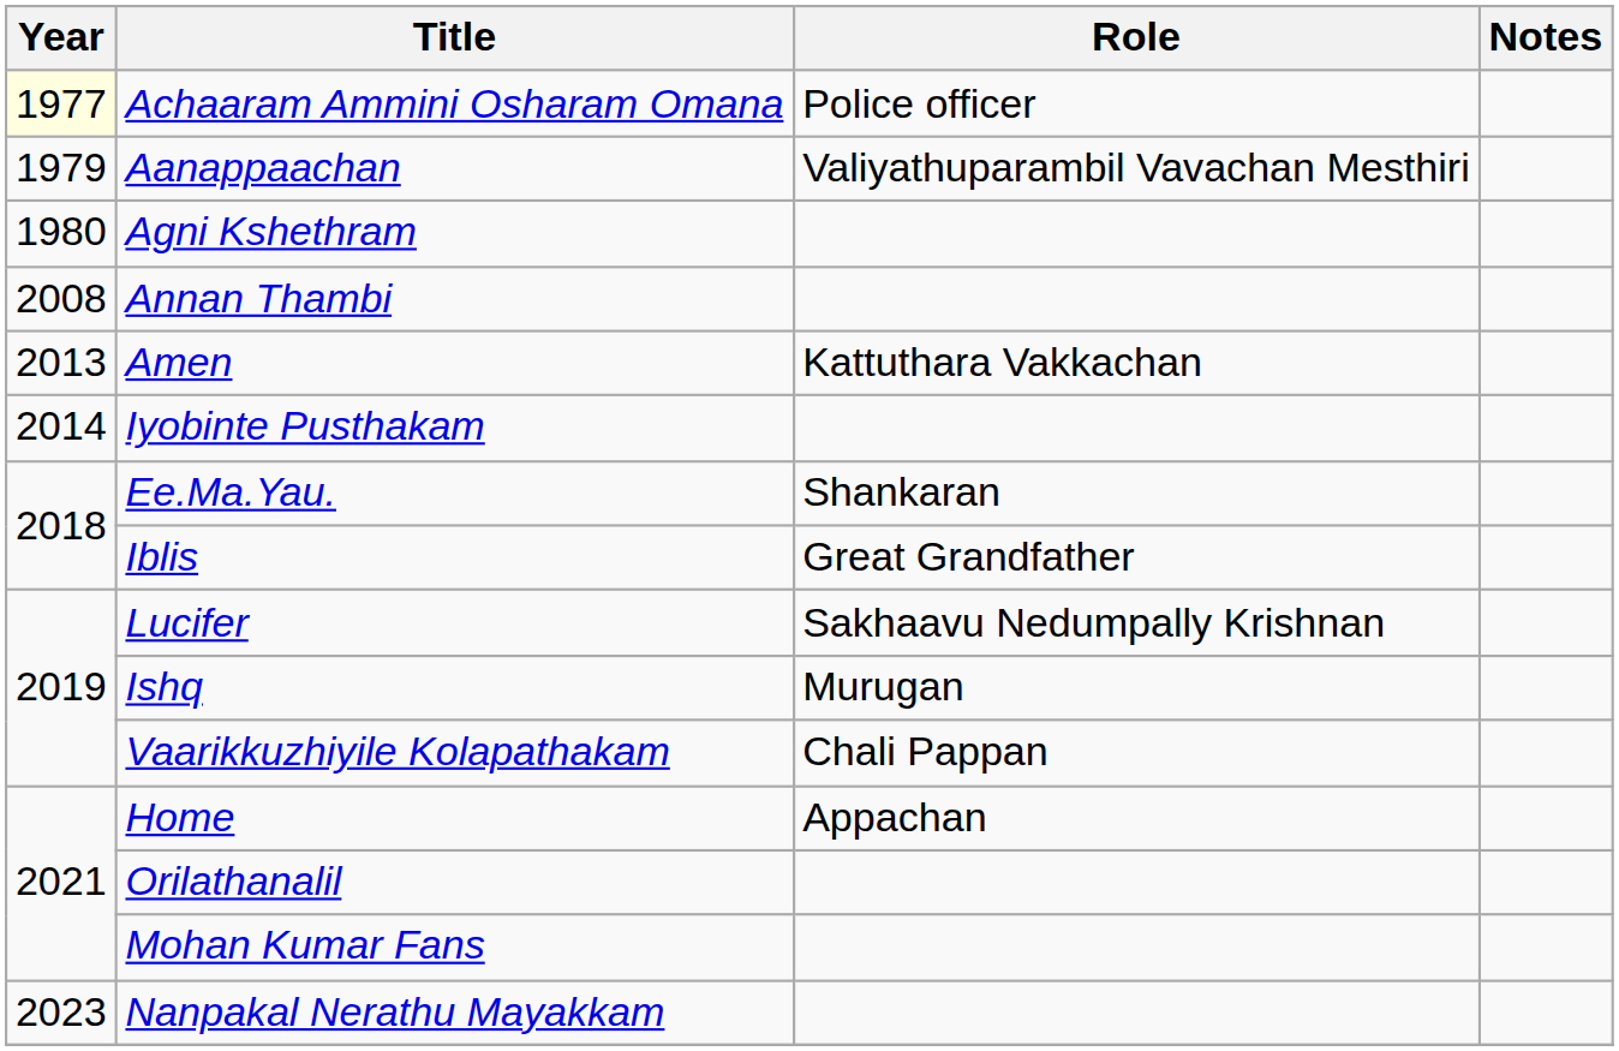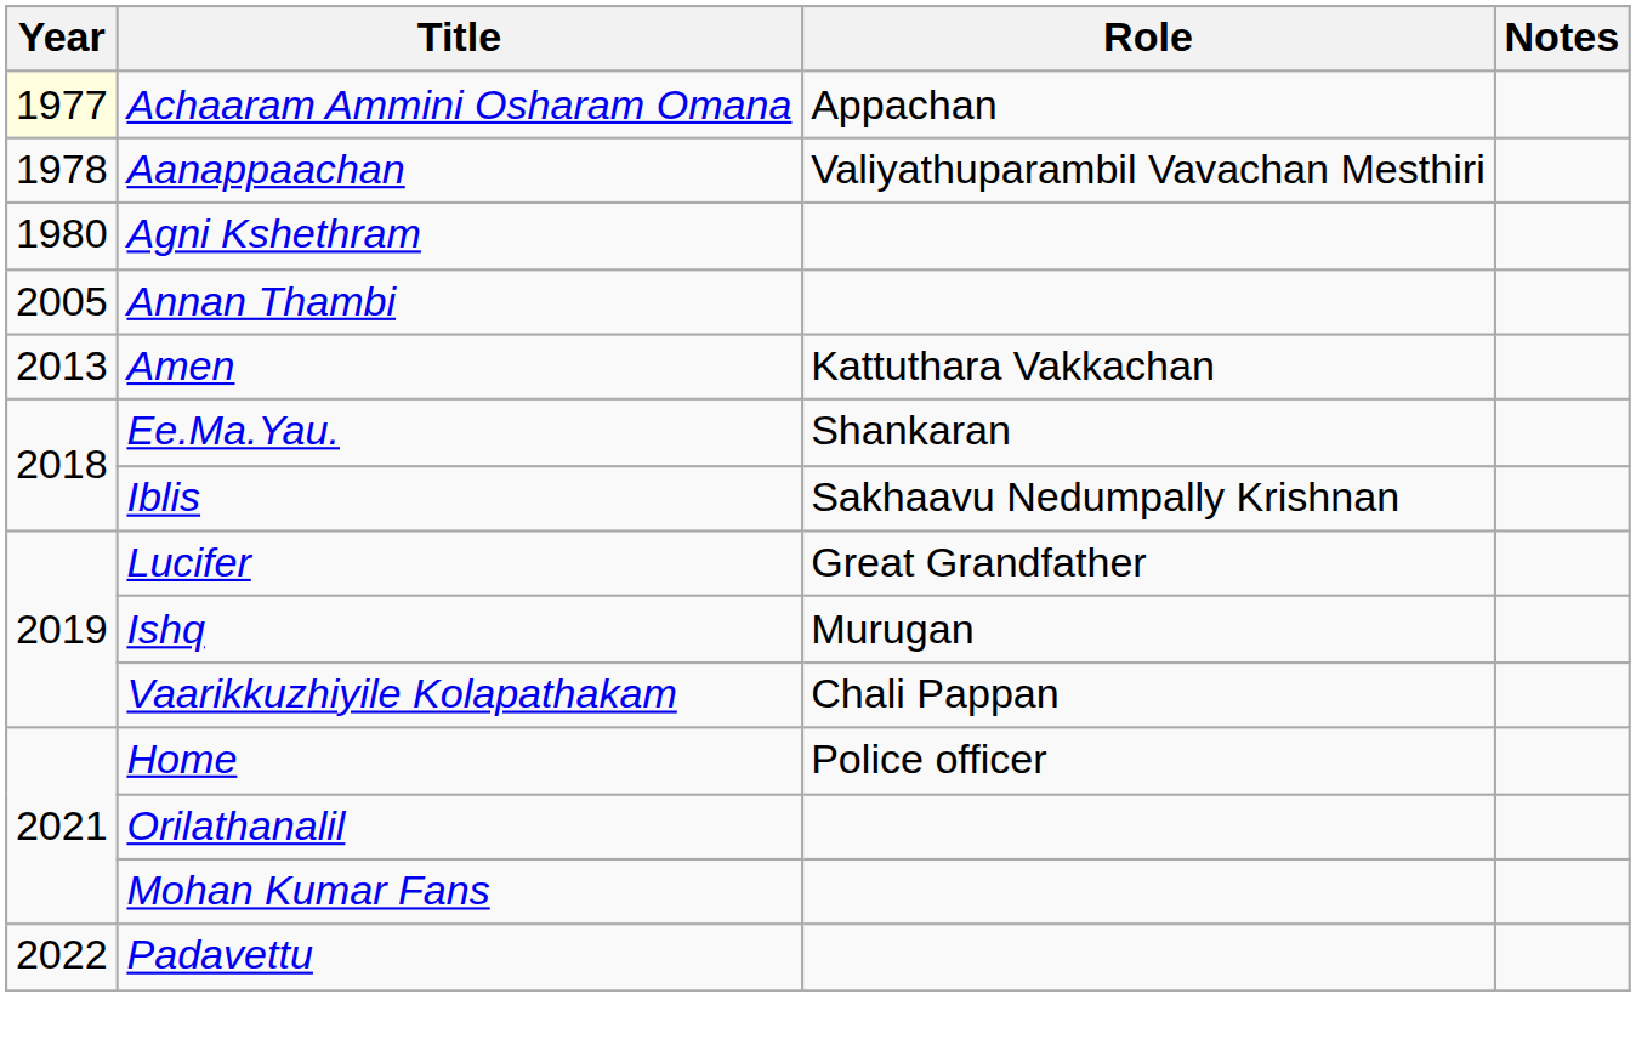Achaaram Ammini Osharam Omana | Role: Police officer -> Appachan
Aanappaachan | Year: 1979 -> 1978
Annan Thambi | Year: 2008 -> 2005
- row: 2014 | Iyobinte Pusthakam
Iblis | Role: Great Grandfather -> Sakhaavu Nedumpally Krishnan
Lucifer | Role: Sakhaavu Nedumpally Krishnan -> Great Grandfather
Home | Role: Appachan -> Police officer
+ row: 2022 | Padavettu
- row: 2023 | Nanpakal Nerathu Mayakkam
